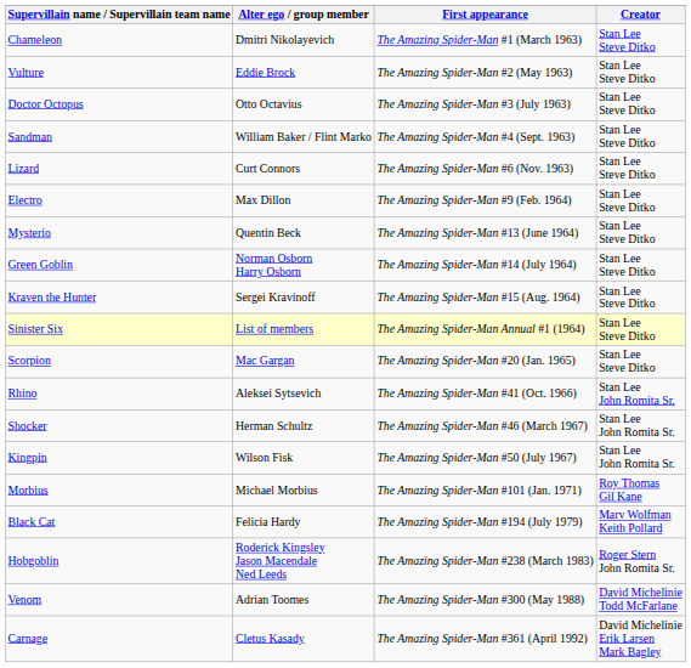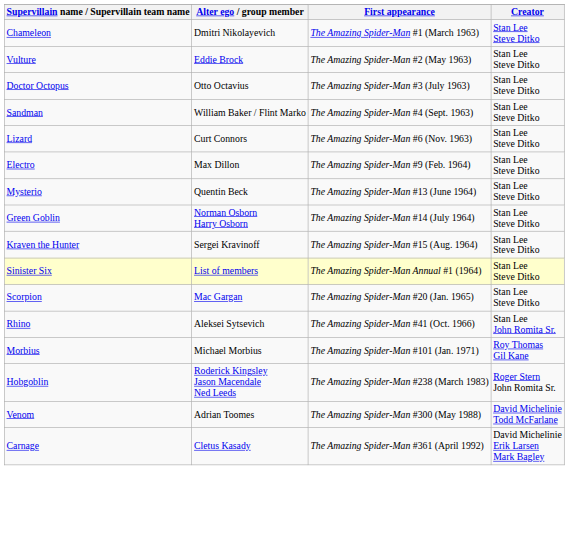- row: Shocker | Herman Schultz | The Amazing Spider-Man #46 (March 1967) | Stan Lee John Romita Sr.
- row: Kingpin | Wilson Fisk | The Amazing Spider-Man #50 (July 1967) | Stan Lee John Romita Sr.
- row: Black Cat | Felicia Hardy | The Amazing Spider-Man #194 (July 1979) | Marv Wolfman Keith Pollard
